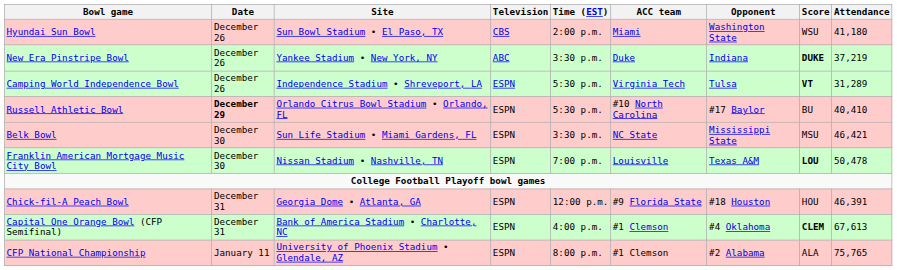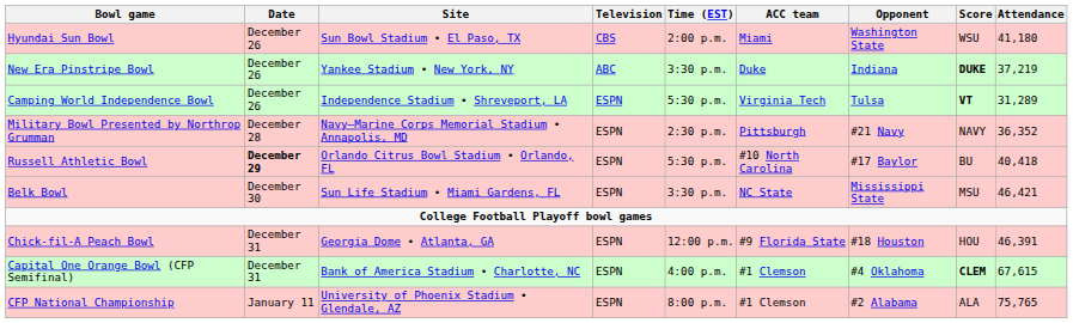+ row: Military Bowl Presented by Northrop Grumman | December 28 | Navy–Marine Corps Memorial Stadium • Annapolis, MD | ESPN | 2:30 p.m. | Pittsburgh | #21 Navy | NAVY | 36,352
Russell Athletic Bowl | Attendance: 40,410 -> 40,418
- row: Franklin American Mortgage Music City Bowl | December 30 | Nissan Stadium • Nashville, TN | ESPN | 7:00 p.m. | Louisville | Texas A&M | LOU | 50,478
Capital One Orange Bowl (CFP Semifinal) | Attendance: 67,613 -> 67,615
